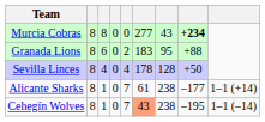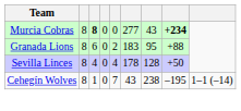Murcia Cobras | column 3: normal -> bold
- row: Alicante Sharks | 8 | 1 | 0 | 7 | 61 | 238 | –177 | 1–1 (+14)
Cehegín Wolves | column 6: lightsalmon background -> no background
